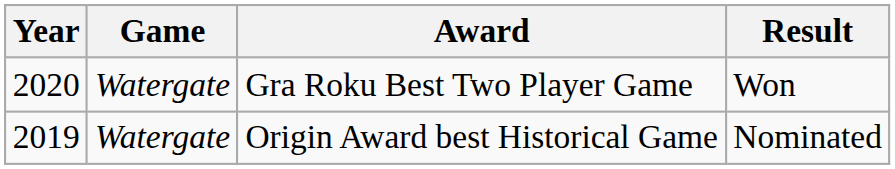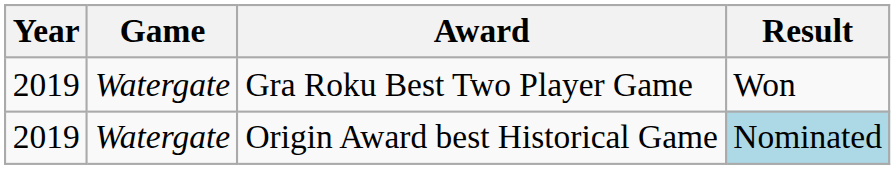Gra Roku Best Two Player Game | Year: 2020 -> 2019
Origin Award best Historical Game | Result: no background -> lightblue background
